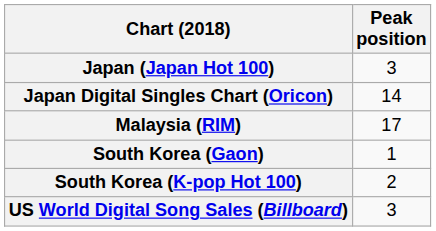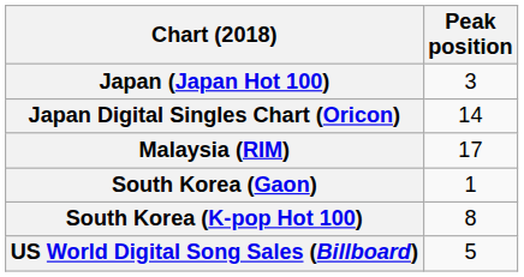South Korea (K-pop Hot 100) | Peak position: 2 -> 8
US World Digital Song Sales (Billboard) | Peak position: 3 -> 5
